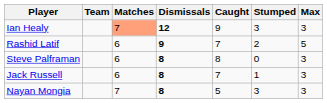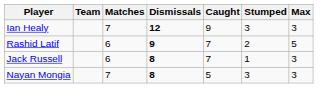Ian Healy | Matches: lightsalmon background -> no background
- row: Steve Palframan | 6 | 8 | 8 | 0 | 3
